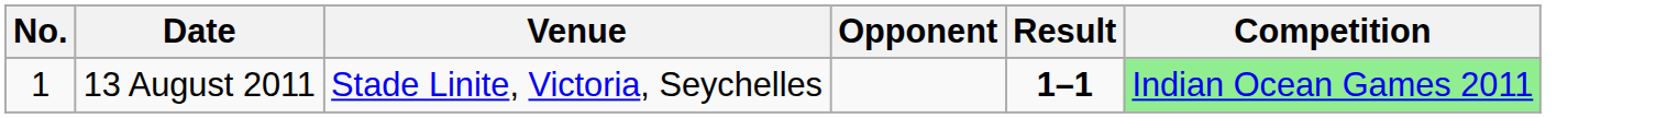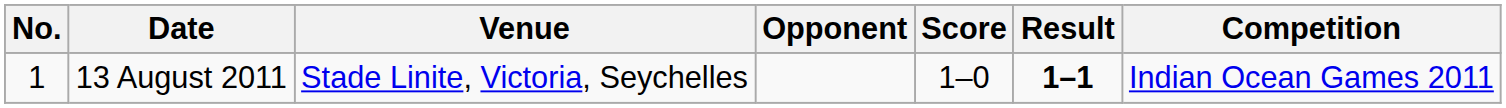+ column: Score | 1–0
13 August 2011 | Competition: lightgreen background -> no background
